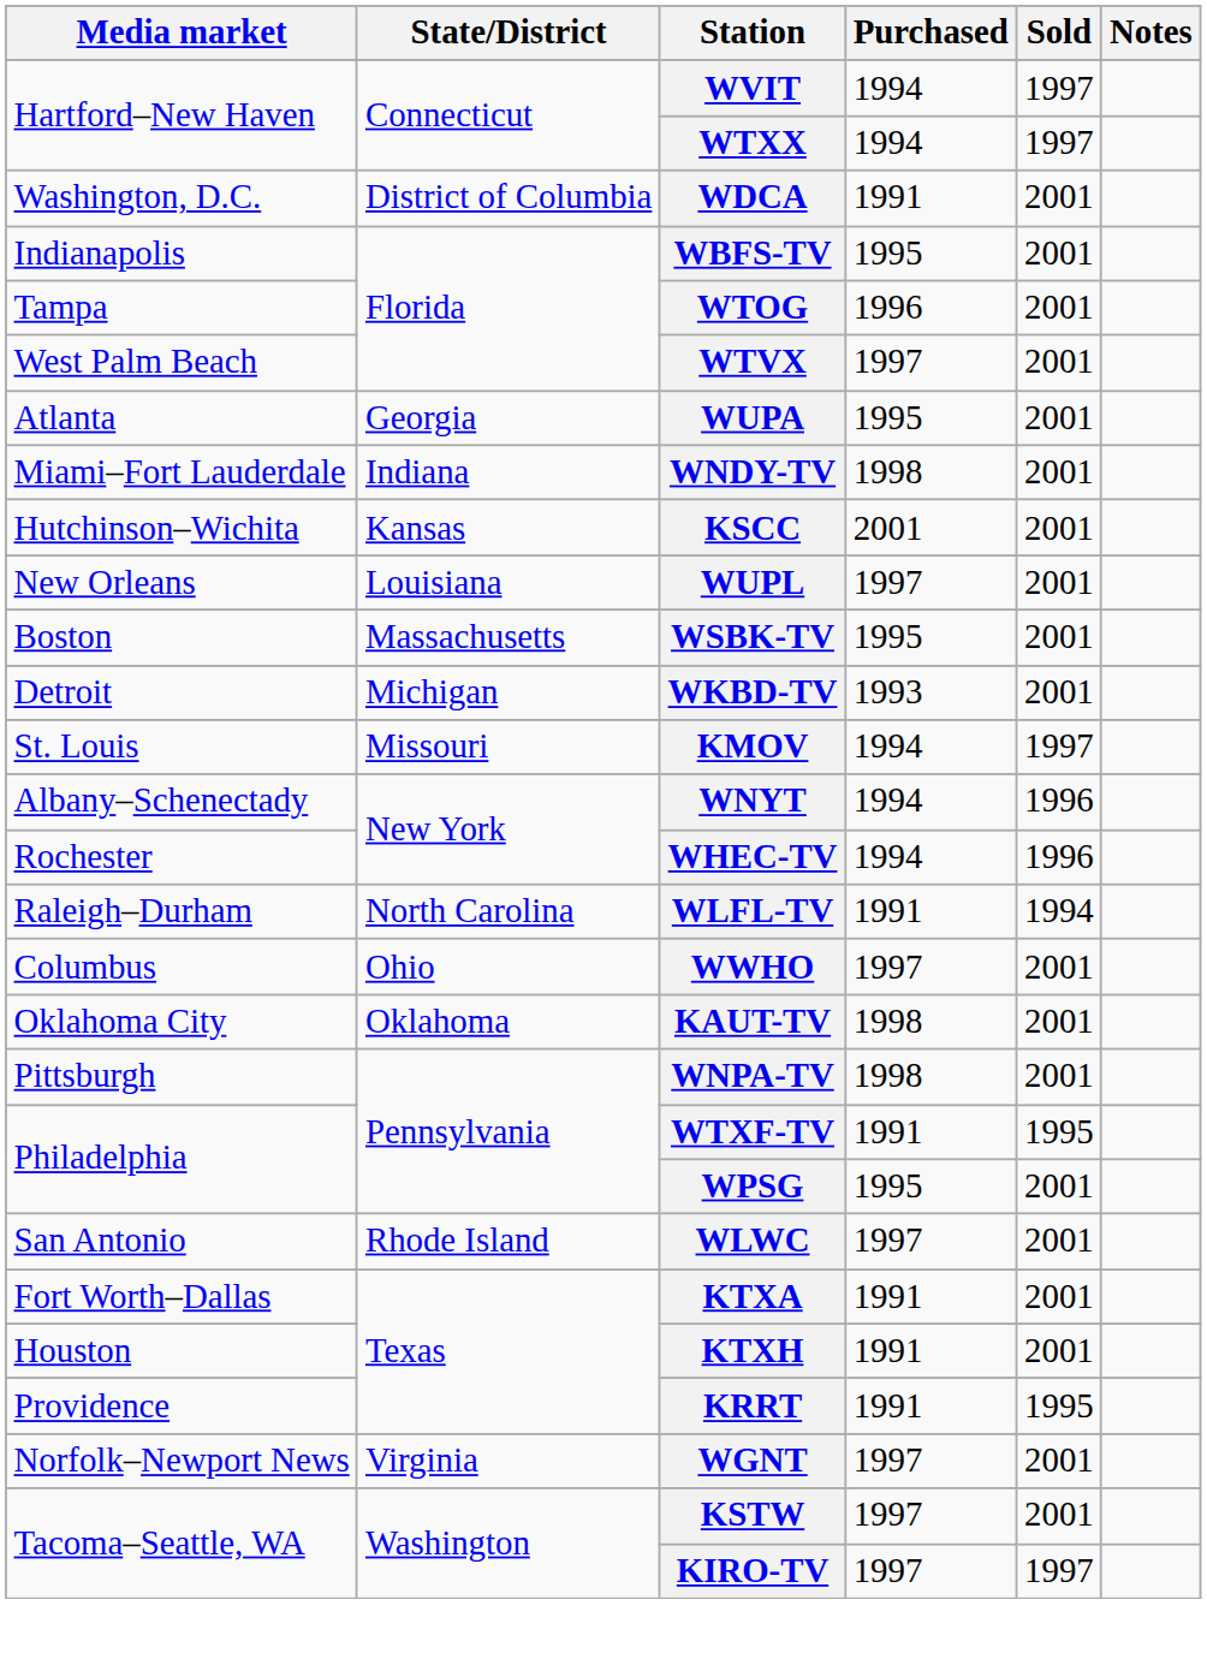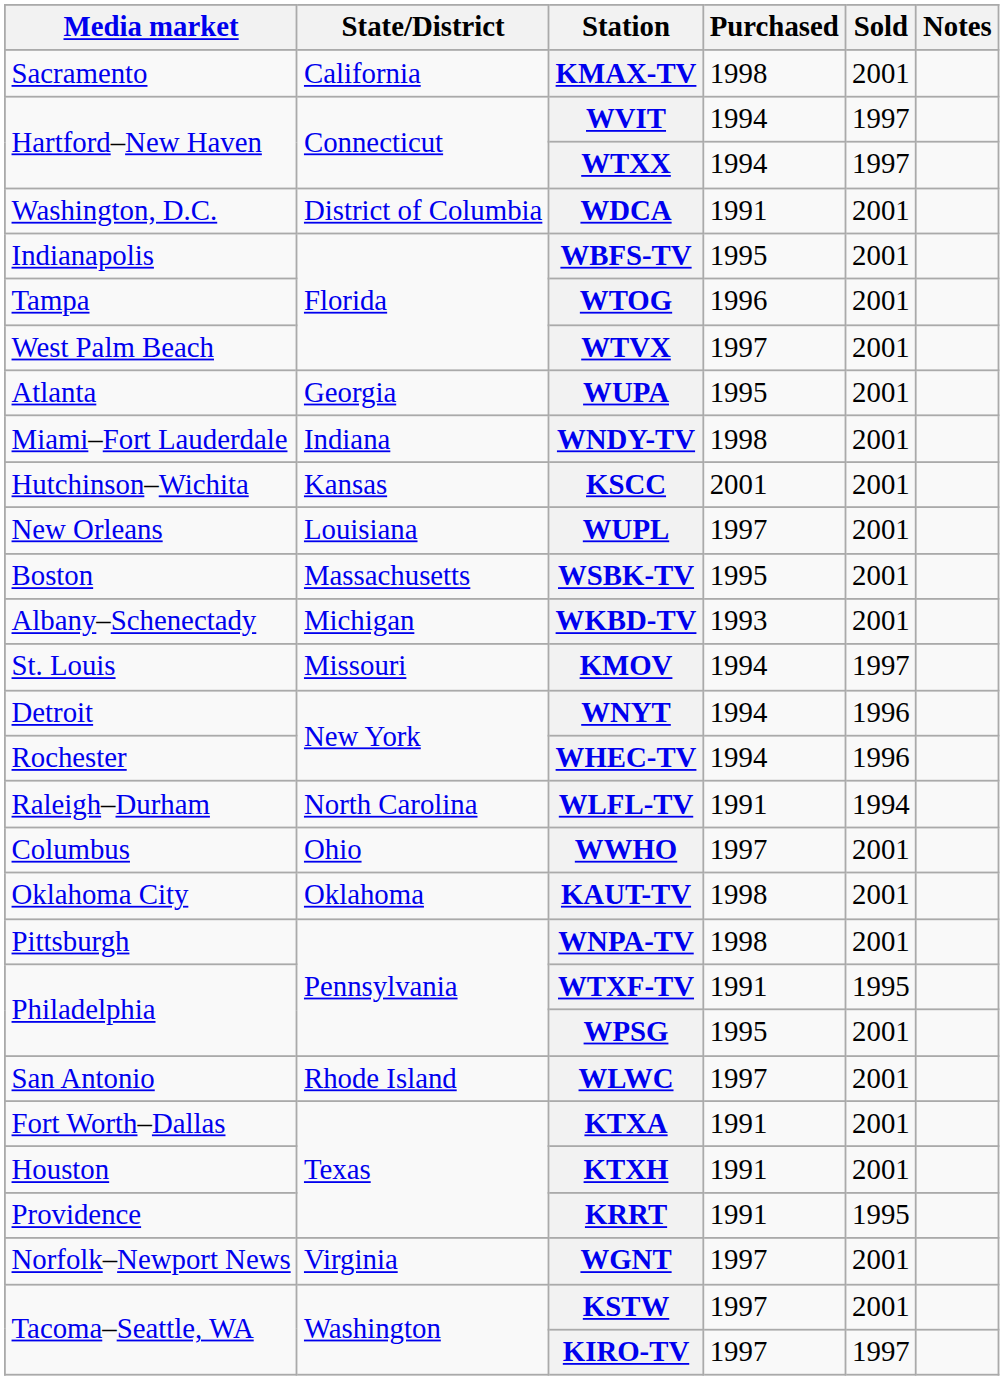+ row: Sacramento | California | KMAX-TV | 1998 | 2001
WKBD-TV | Media market: Detroit -> Albany–Schenectady
WNYT | Media market: Albany–Schenectady -> Detroit
